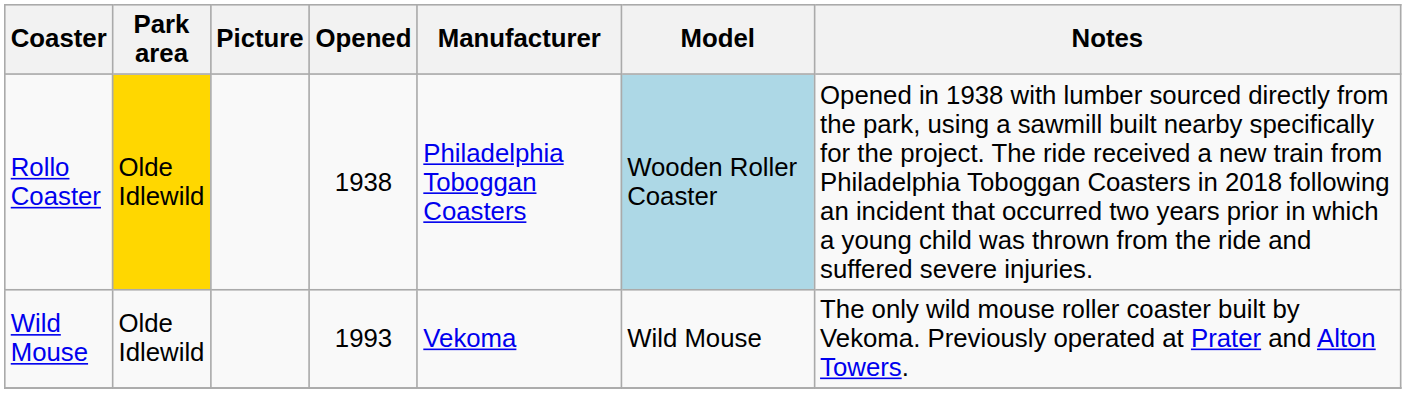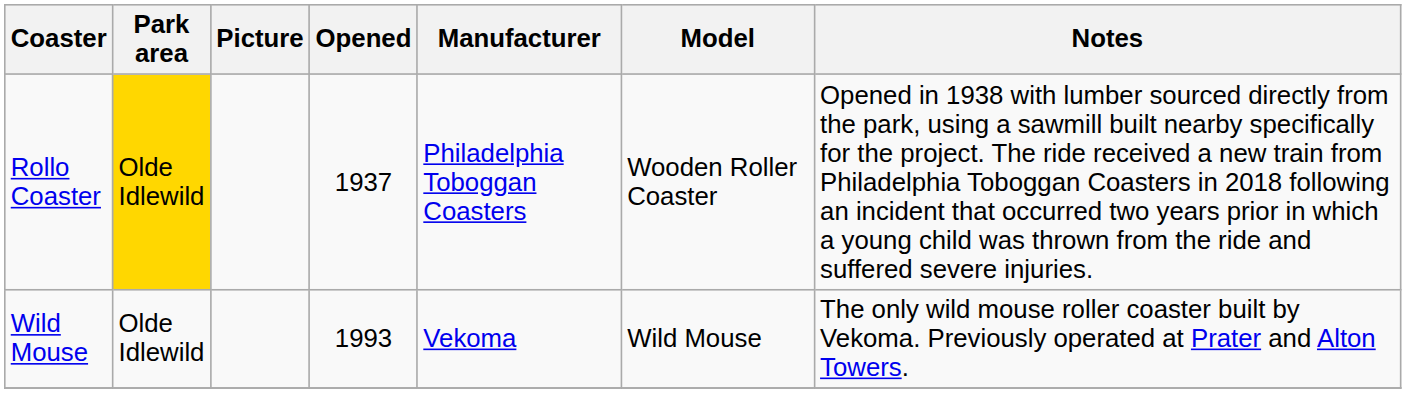Rollo Coaster | Opened: 1938 -> 1937
Rollo Coaster | Model: lightblue background -> no background
